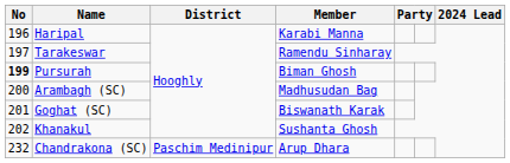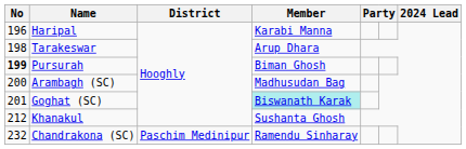Tarakeswar | No: 197 -> 198
Tarakeswar | Member: Ramendu Sinharay -> Arup Dhara
Goghat (SC) | Member: no background -> paleturquoise background
Khanakul | No: 202 -> 212
Chandrakona (SC) | Member: Arup Dhara -> Ramendu Sinharay
